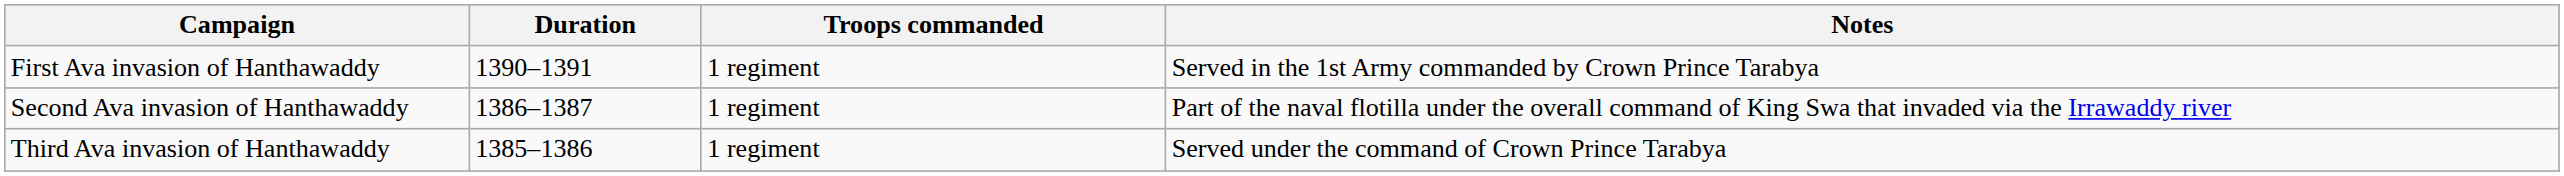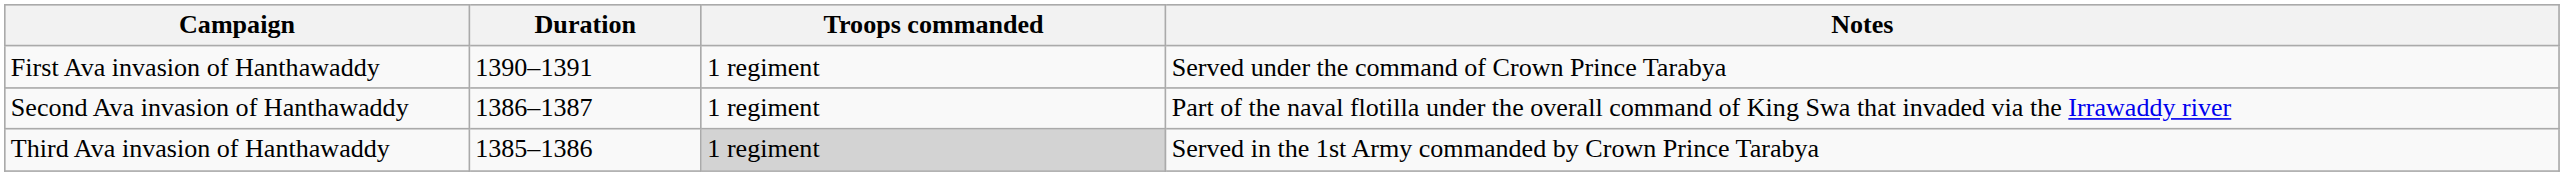First Ava invasion of Hanthawaddy | Notes: Served in the 1st Army commanded by Crown Prince Tarabya -> Served under the command of Crown Prince Tarabya
Third Ava invasion of Hanthawaddy | Troops commanded: no background -> lightgrey background
Third Ava invasion of Hanthawaddy | Notes: Served under the command of Crown Prince Tarabya -> Served in the 1st Army commanded by Crown Prince Tarabya
